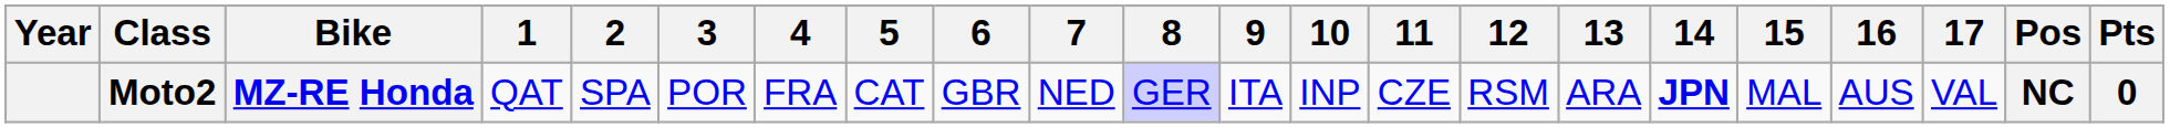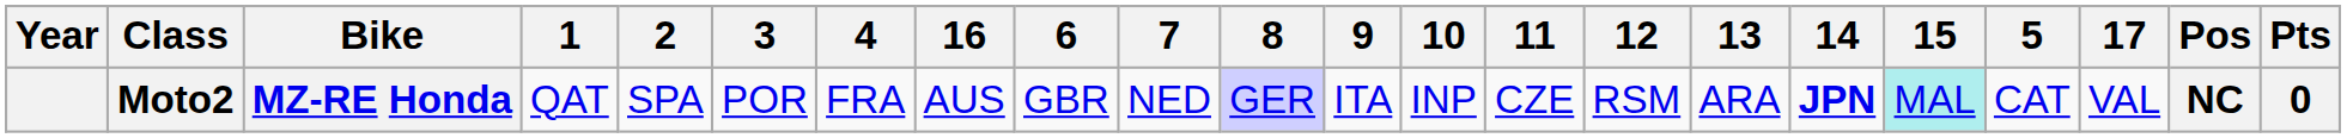columns swapped: 5 <-> 16
Moto2 | 15: no background -> paleturquoise background
